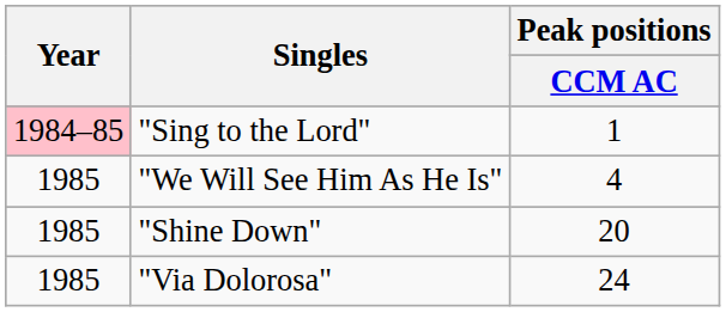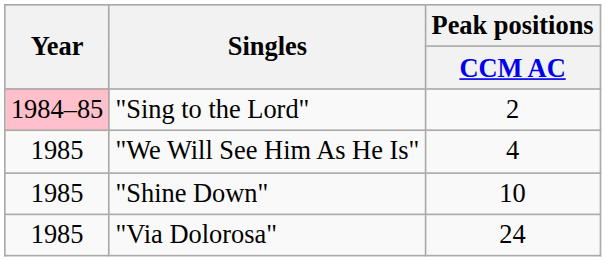"Sing to the Lord" | Peak positions / CCM AC: 1 -> 2
"Shine Down" | Peak positions / CCM AC: 20 -> 10
